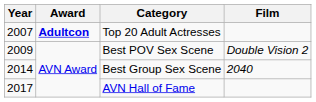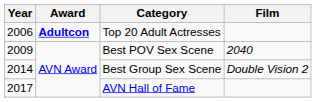Top 20 Adult Actresses | Year: 2007 -> 2006
Best POV Sex Scene | Film: Double Vision 2 -> 2040
Best Group Sex Scene | Film: 2040 -> Double Vision 2
